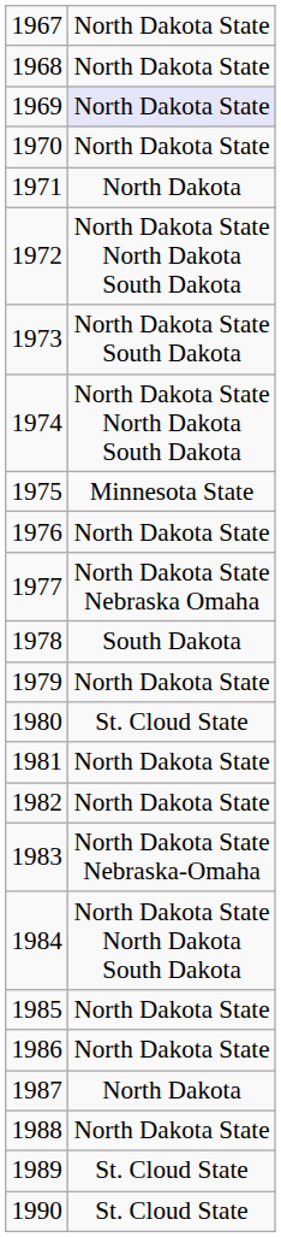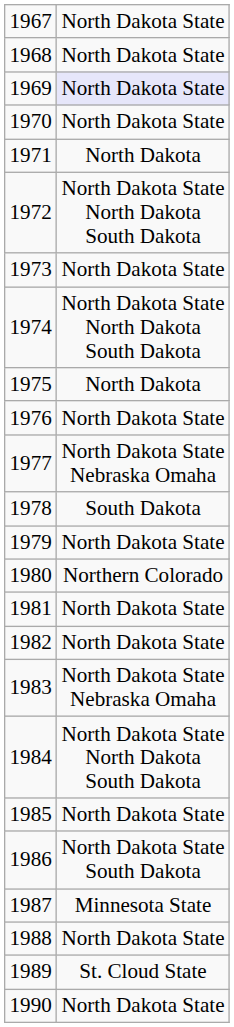1973 | column 2: North Dakota State South Dakota -> North Dakota State
1975 | column 2: Minnesota State -> North Dakota
1980 | column 2: St. Cloud State -> Northern Colorado
1983 | column 2: North Dakota State Nebraska-Omaha -> North Dakota State Nebraska Omaha
1986 | column 2: North Dakota State -> North Dakota State South Dakota
1987 | column 2: North Dakota -> Minnesota State
1990 | column 2: St. Cloud State -> North Dakota State
